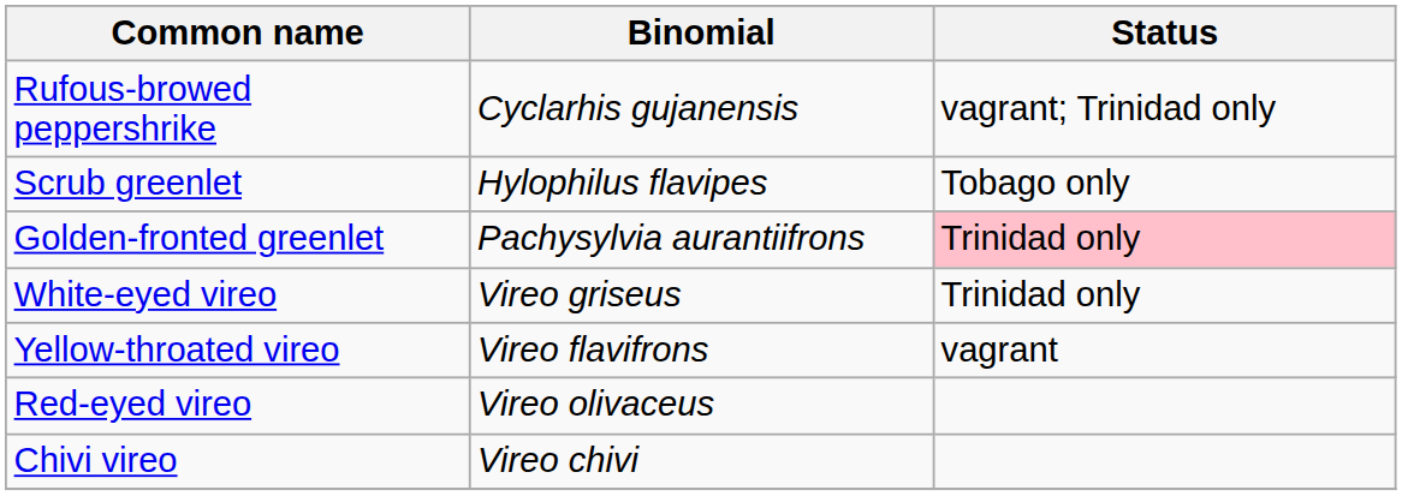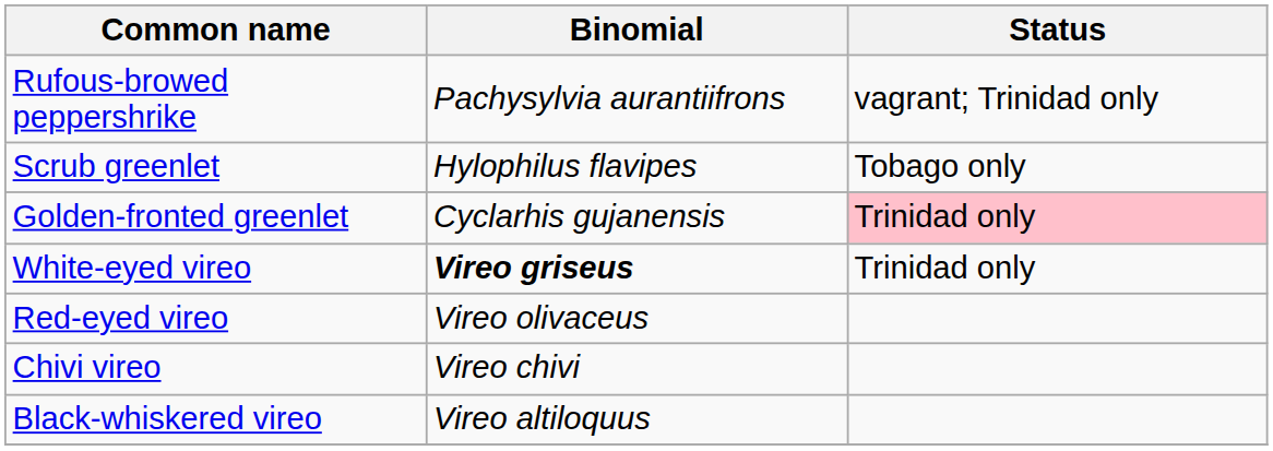Rufous-browed peppershrike | Binomial: Cyclarhis gujanensis -> Pachysylvia aurantiifrons
Golden-fronted greenlet | Binomial: Pachysylvia aurantiifrons -> Cyclarhis gujanensis
White-eyed vireo | Binomial: normal -> bold
- row: Yellow-throated vireo | Vireo flavifrons | vagrant
+ row: Black-whiskered vireo | Vireo altiloquus
